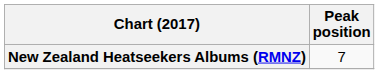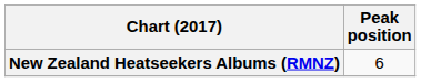New Zealand Heatseekers Albums (RMNZ) | Peak position: 7 -> 6
